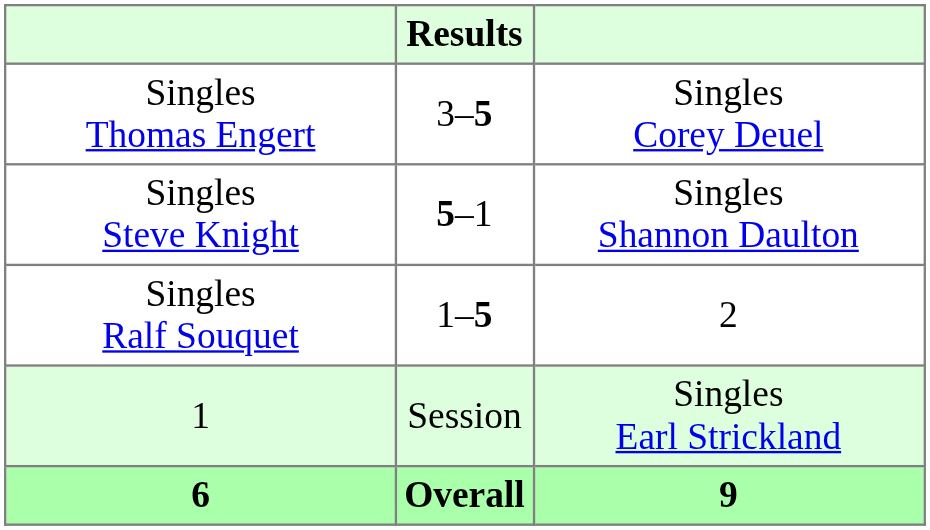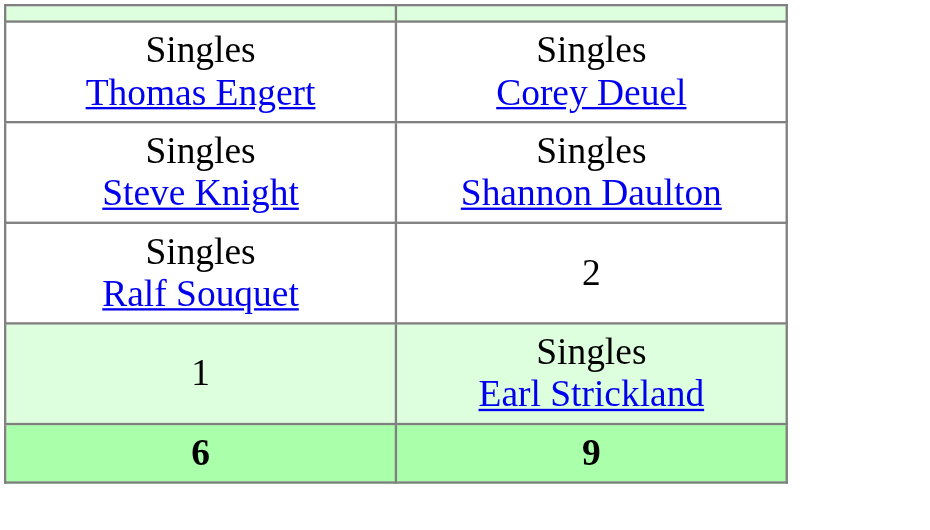- column: Results | 3–5 | 5–1 | 1–5 | Session | Overall
